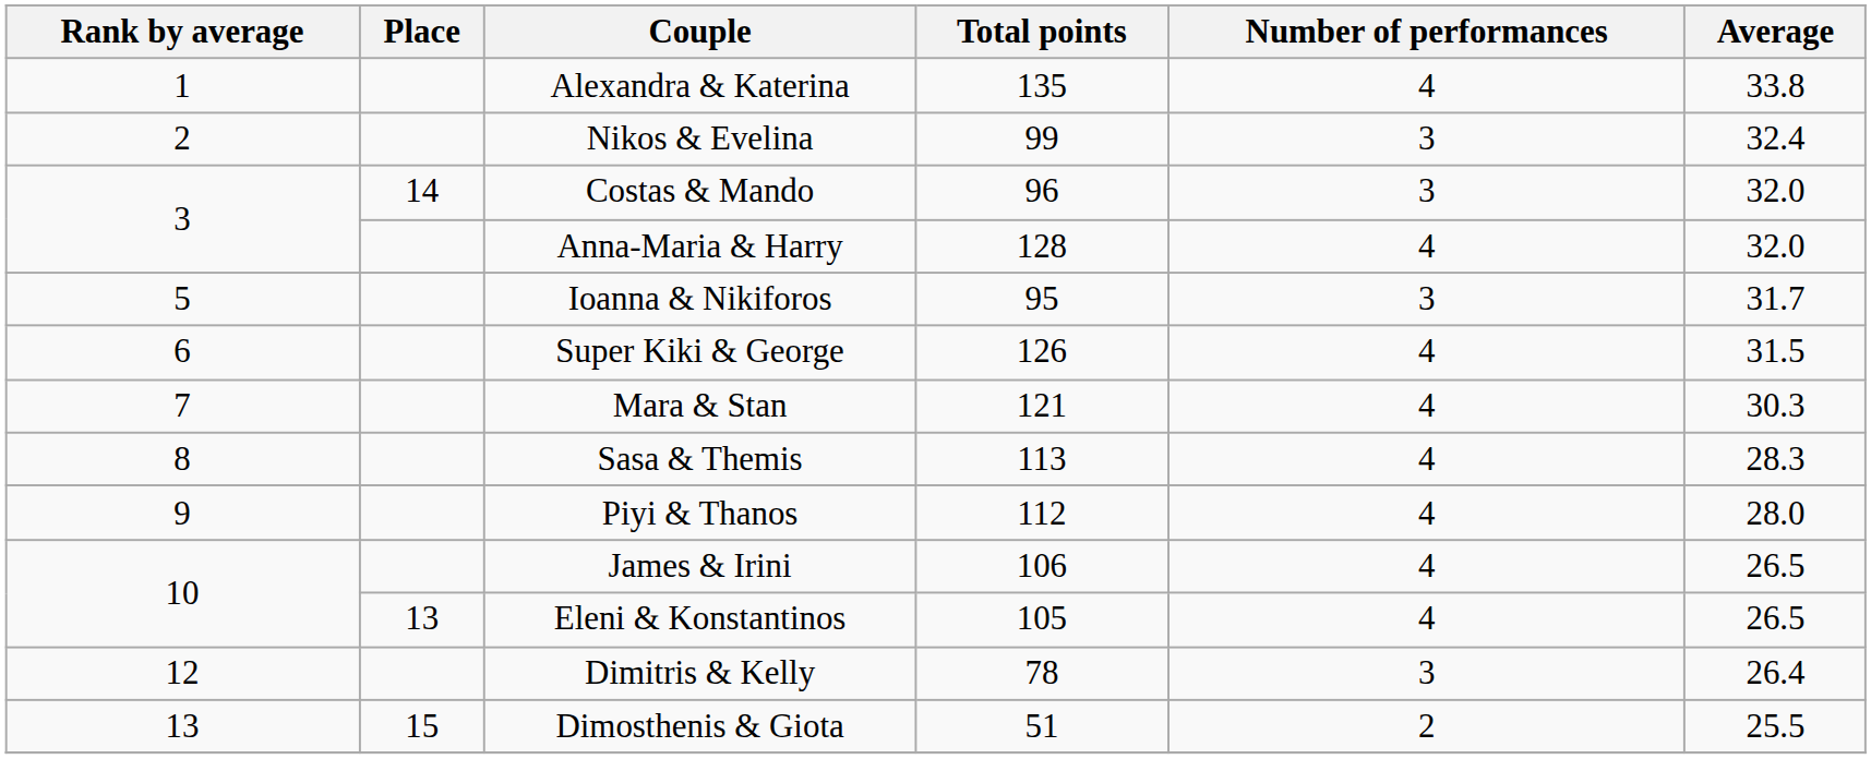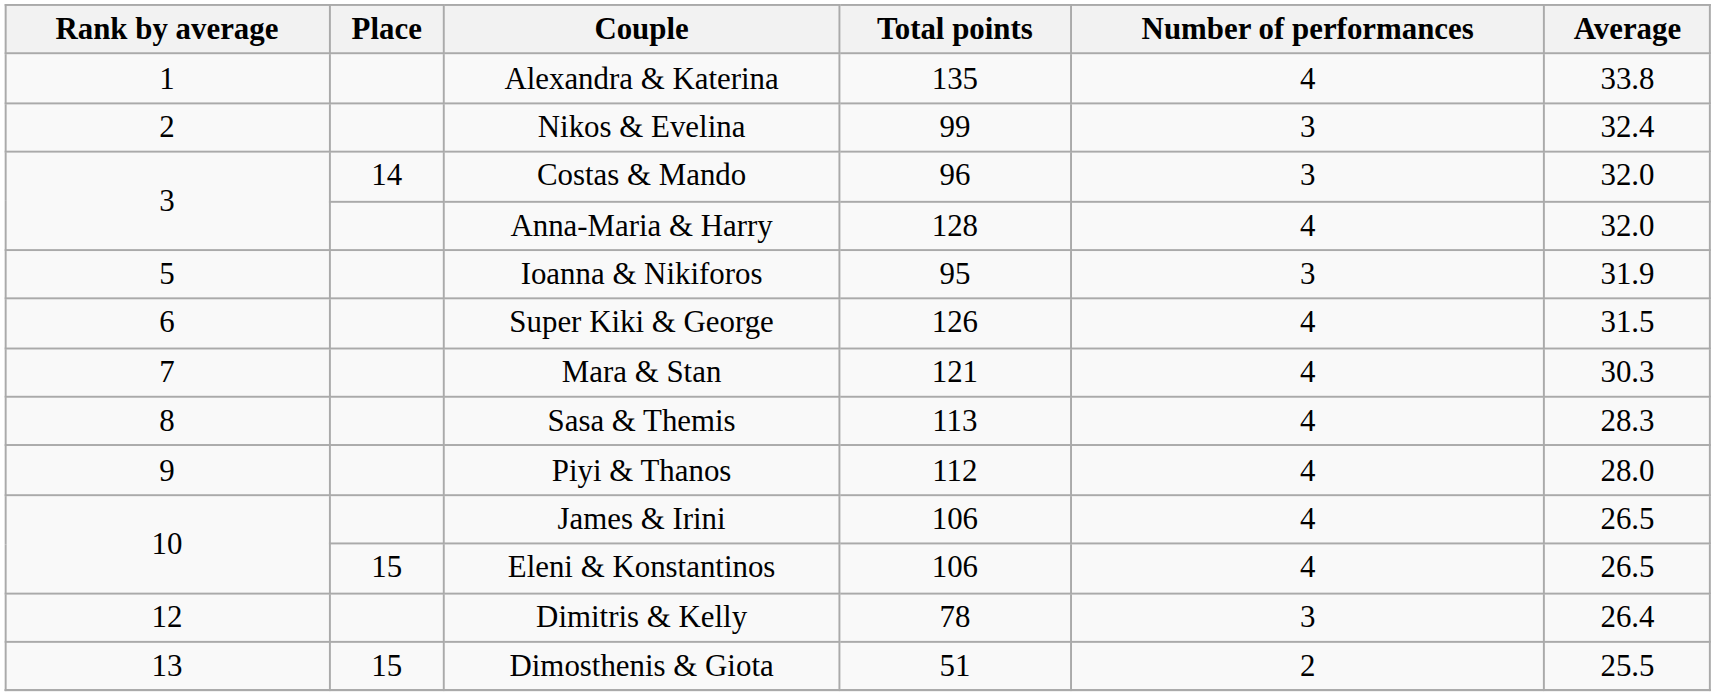Ioanna & Nikiforos | Average: 31.7 -> 31.9
Eleni & Konstantinos | Place: 13 -> 15
Eleni & Konstantinos | Total points: 105 -> 106
